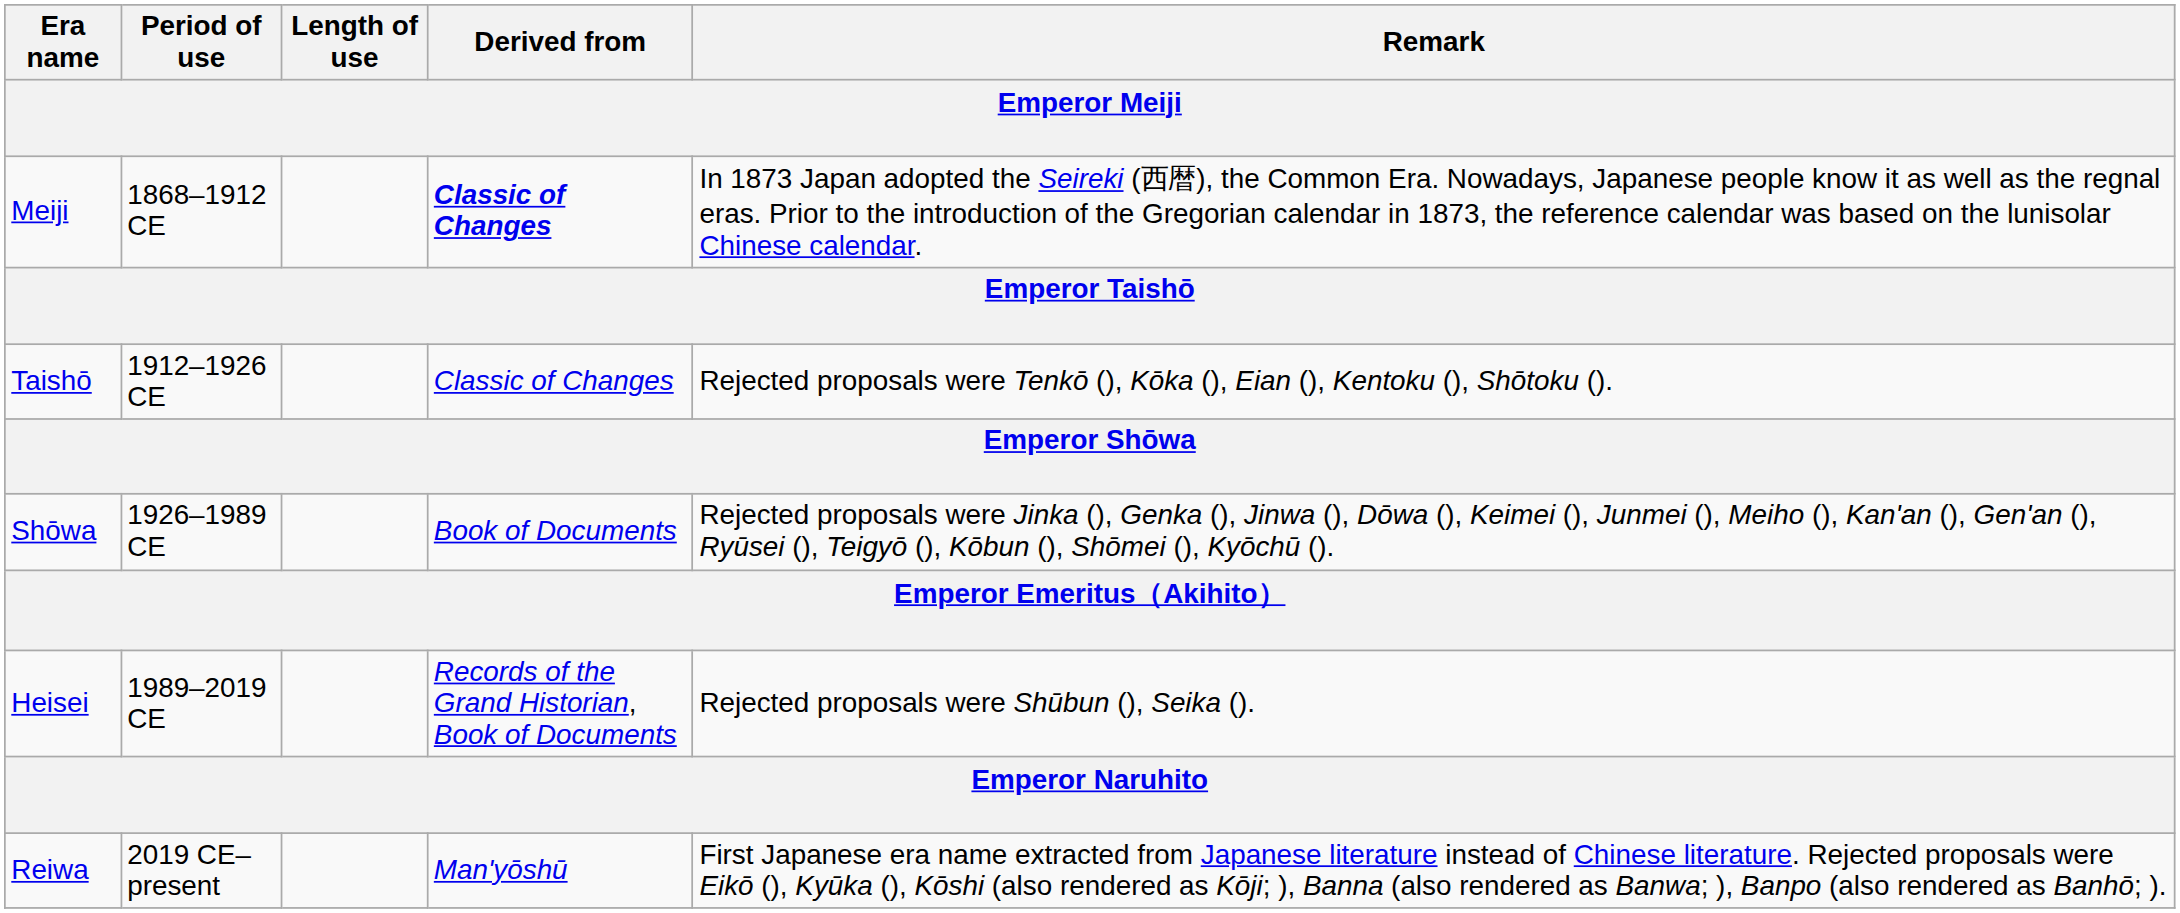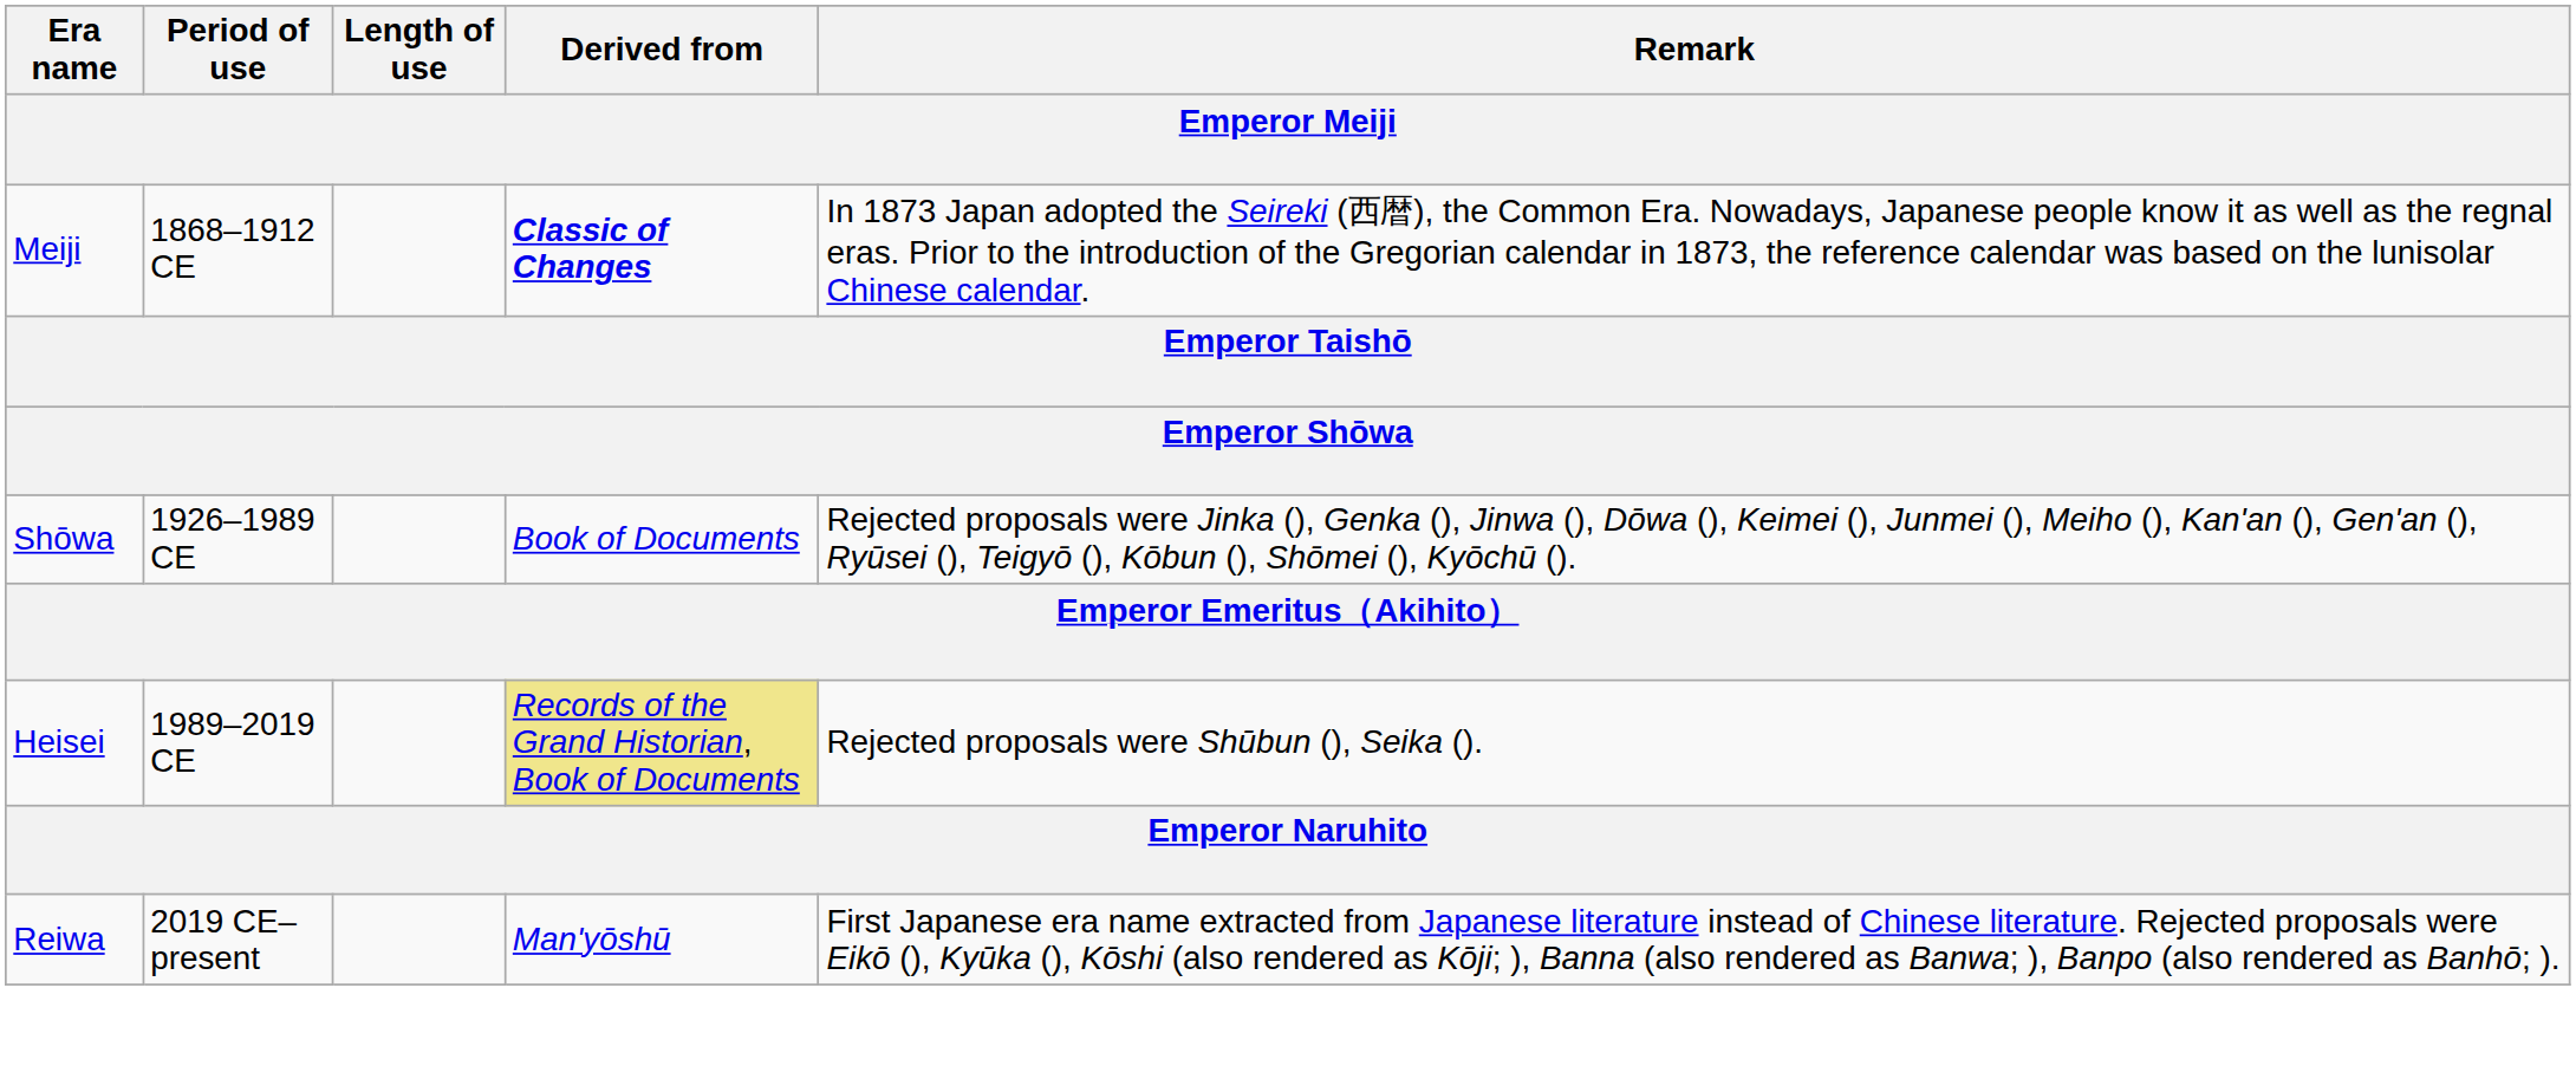- row: Taishō | 1912–1926 CE | Classic of Changes | Rejected proposals were Tenkō (), Kōka (), Eian (), Kentoku (), Shōtoku ().
Heisei | Derived from: no background -> khaki background
